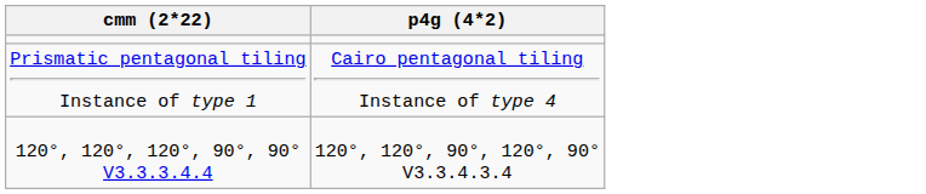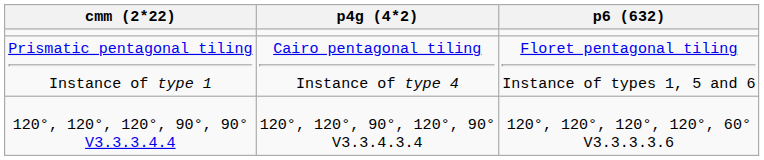+ column: p6 (632) | Floret pentagonal tiling Instance of types 1, 5 and 6 | 120°, 120°, 120°, 120°, 60° V3.3.3.3.6
